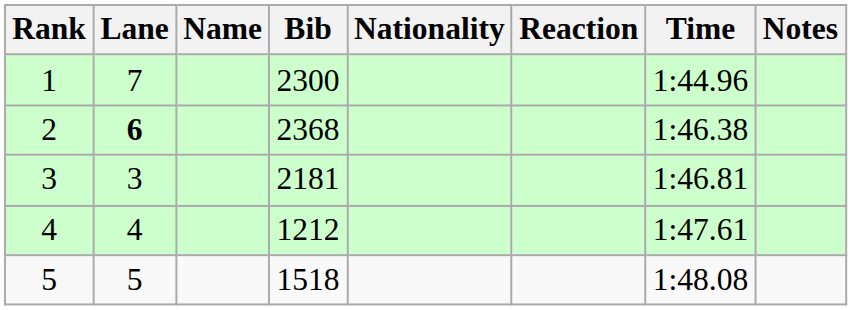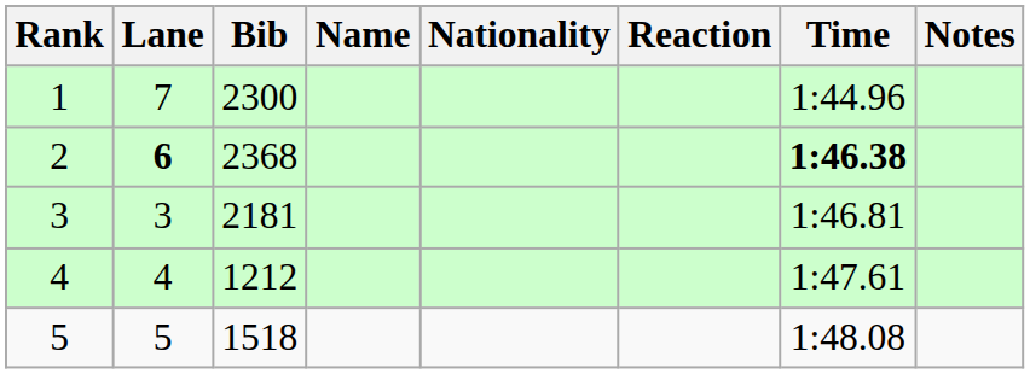columns swapped: Bib <-> Name
2 | Time: normal -> bold
